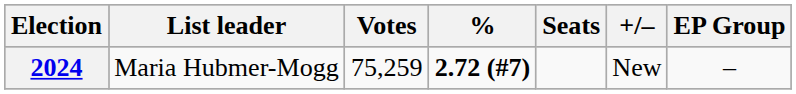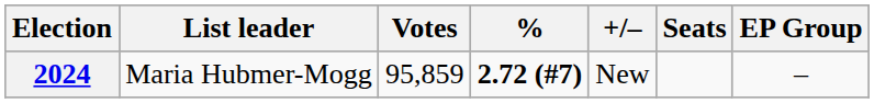columns swapped: Seats <-> +/–
2024 | Votes: 75,259 -> 95,859
